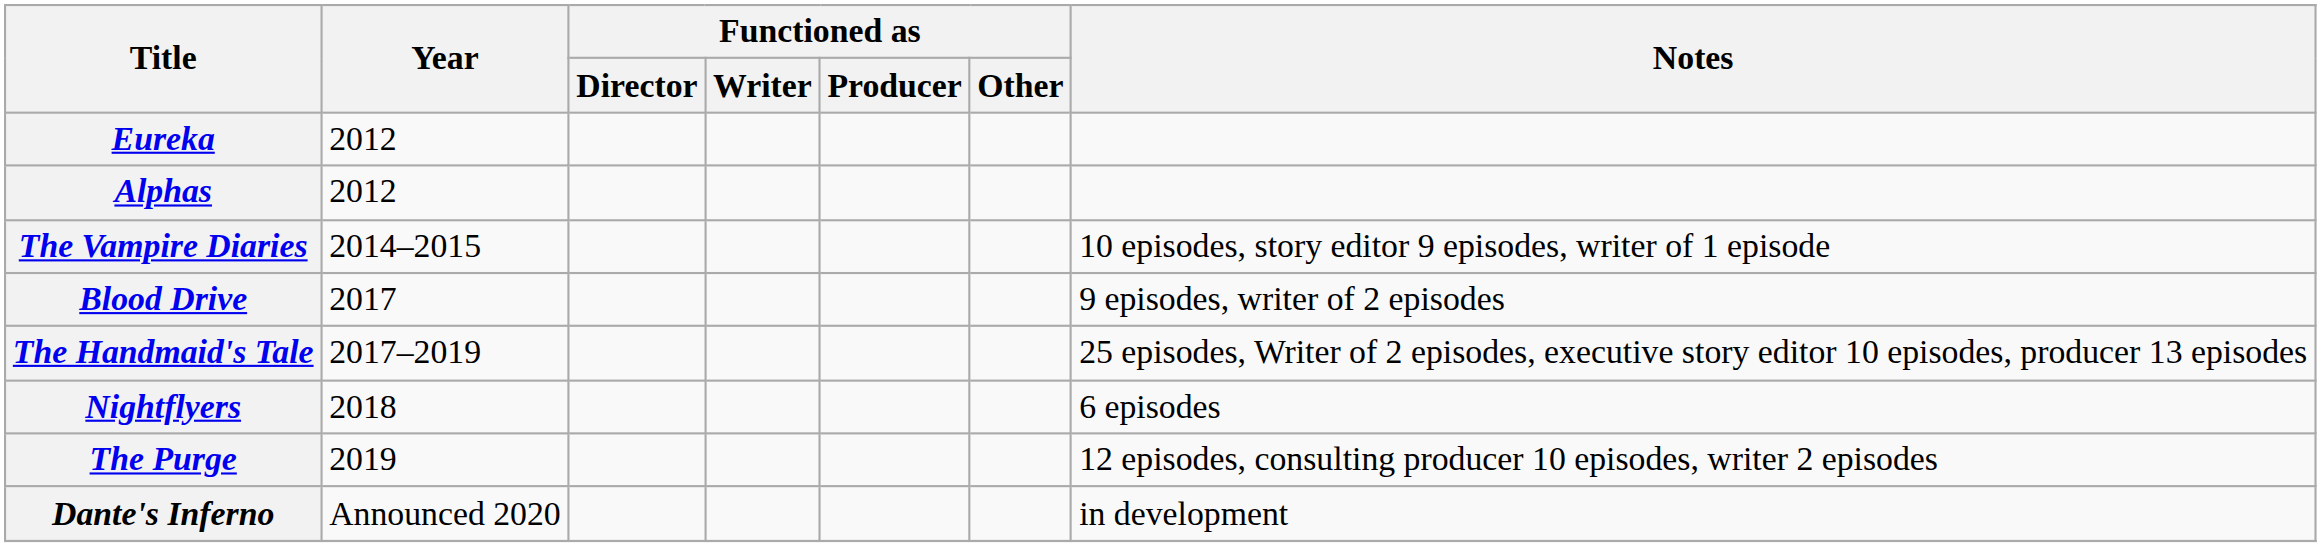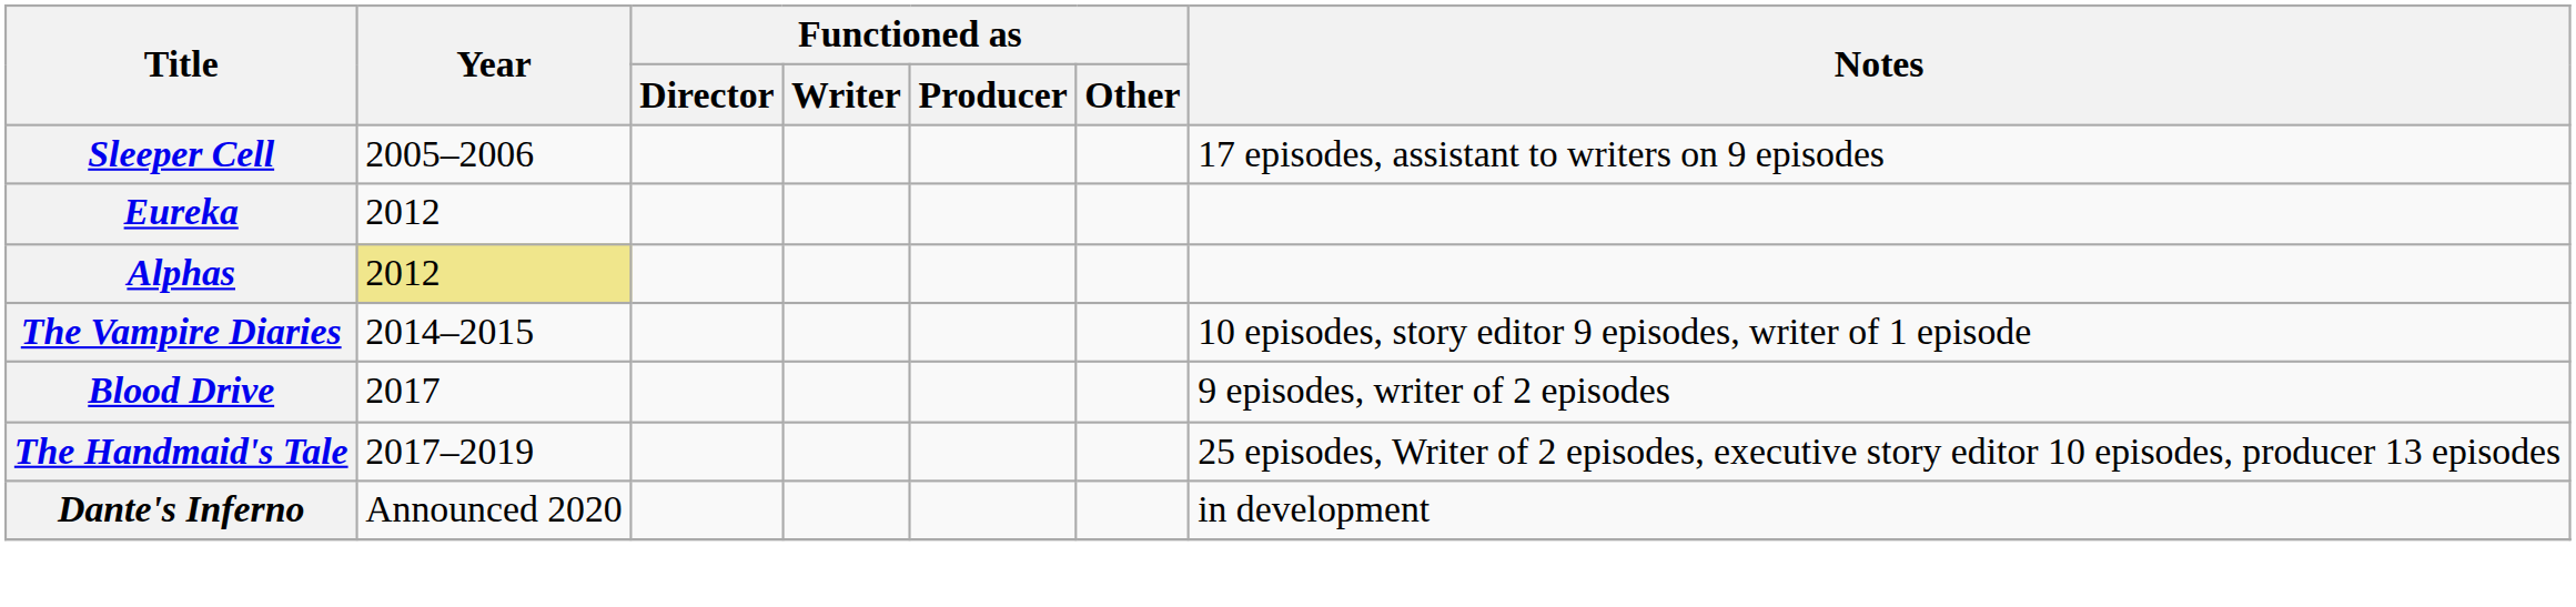+ row: Sleeper Cell | 2005–2006 | 17 episodes, assistant to writers on 9 episodes
Alphas | Year: no background -> khaki background
- row: Nightflyers | 2018 | 6 episodes
- row: The Purge | 2019 | 12 episodes, consulting producer 10 episodes, writer 2 episodes
